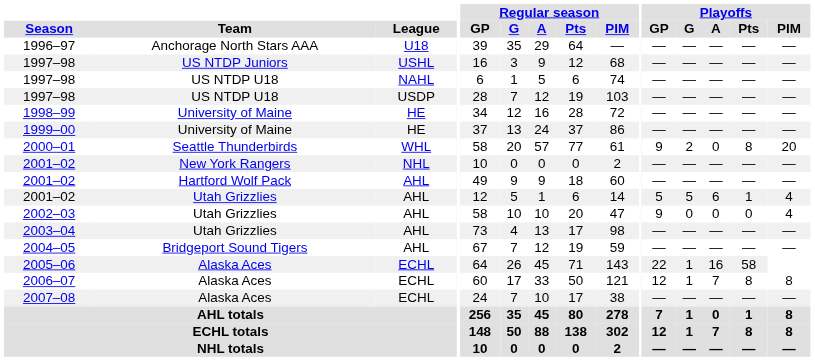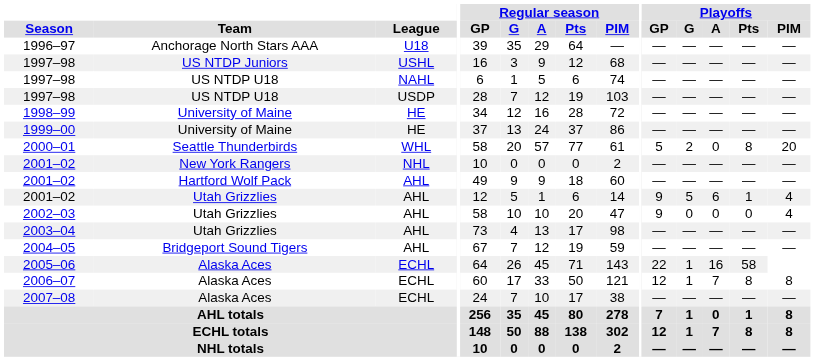2000–01 | Playoffs / GP: 9 -> 5
2001–02 / Utah Grizzlies | Playoffs / GP: 5 -> 9
